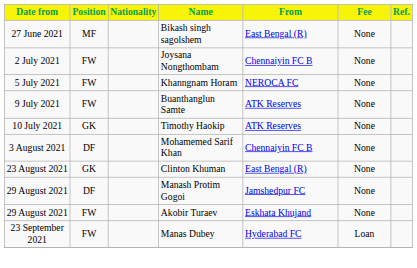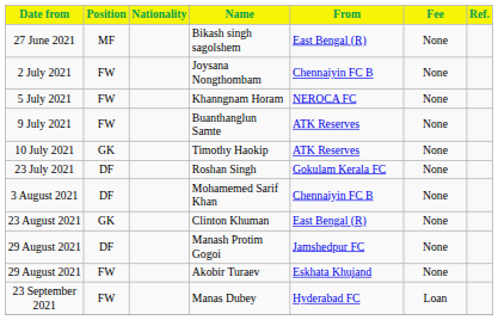+ row: 23 July 2021 | DF | Roshan Singh | Gokulam Kerala FC | None
